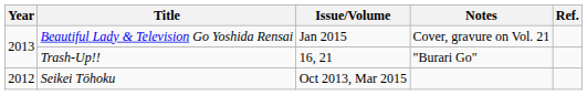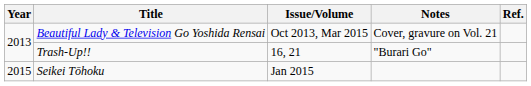Beautiful Lady & Television Go Yoshida Rensai | Issue/Volume: Jan 2015 -> Oct 2013, Mar 2015
Seikei Tōhoku | Year: 2012 -> 2015
Seikei Tōhoku | Issue/Volume: Oct 2013, Mar 2015 -> Jan 2015
